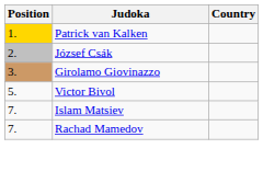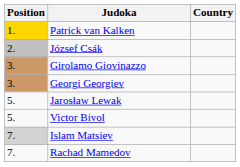+ row: 3. | Georgi Georgiev
+ row: 5. | Jarosław Lewak
Islam Matsiev | Position: no background -> lightgrey background
